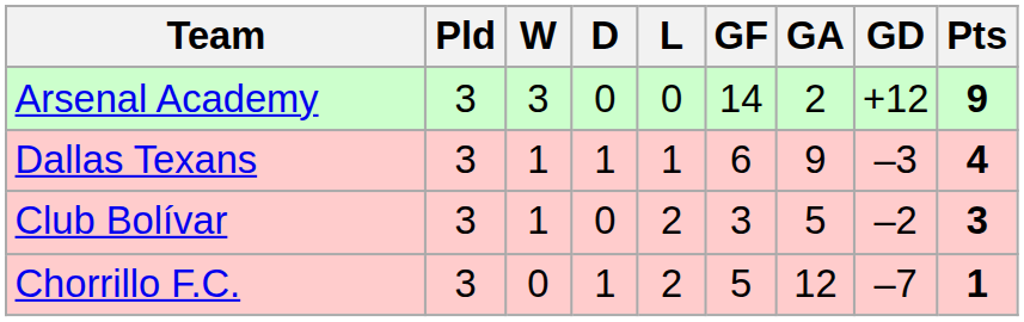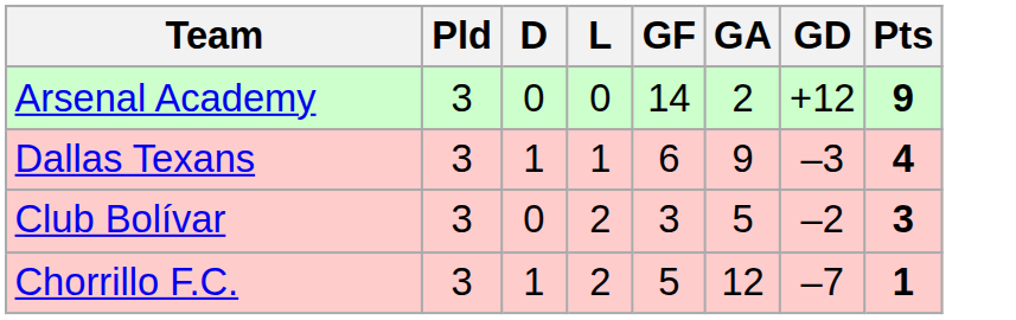- column: W | 3 | 1 | 1 | 0
